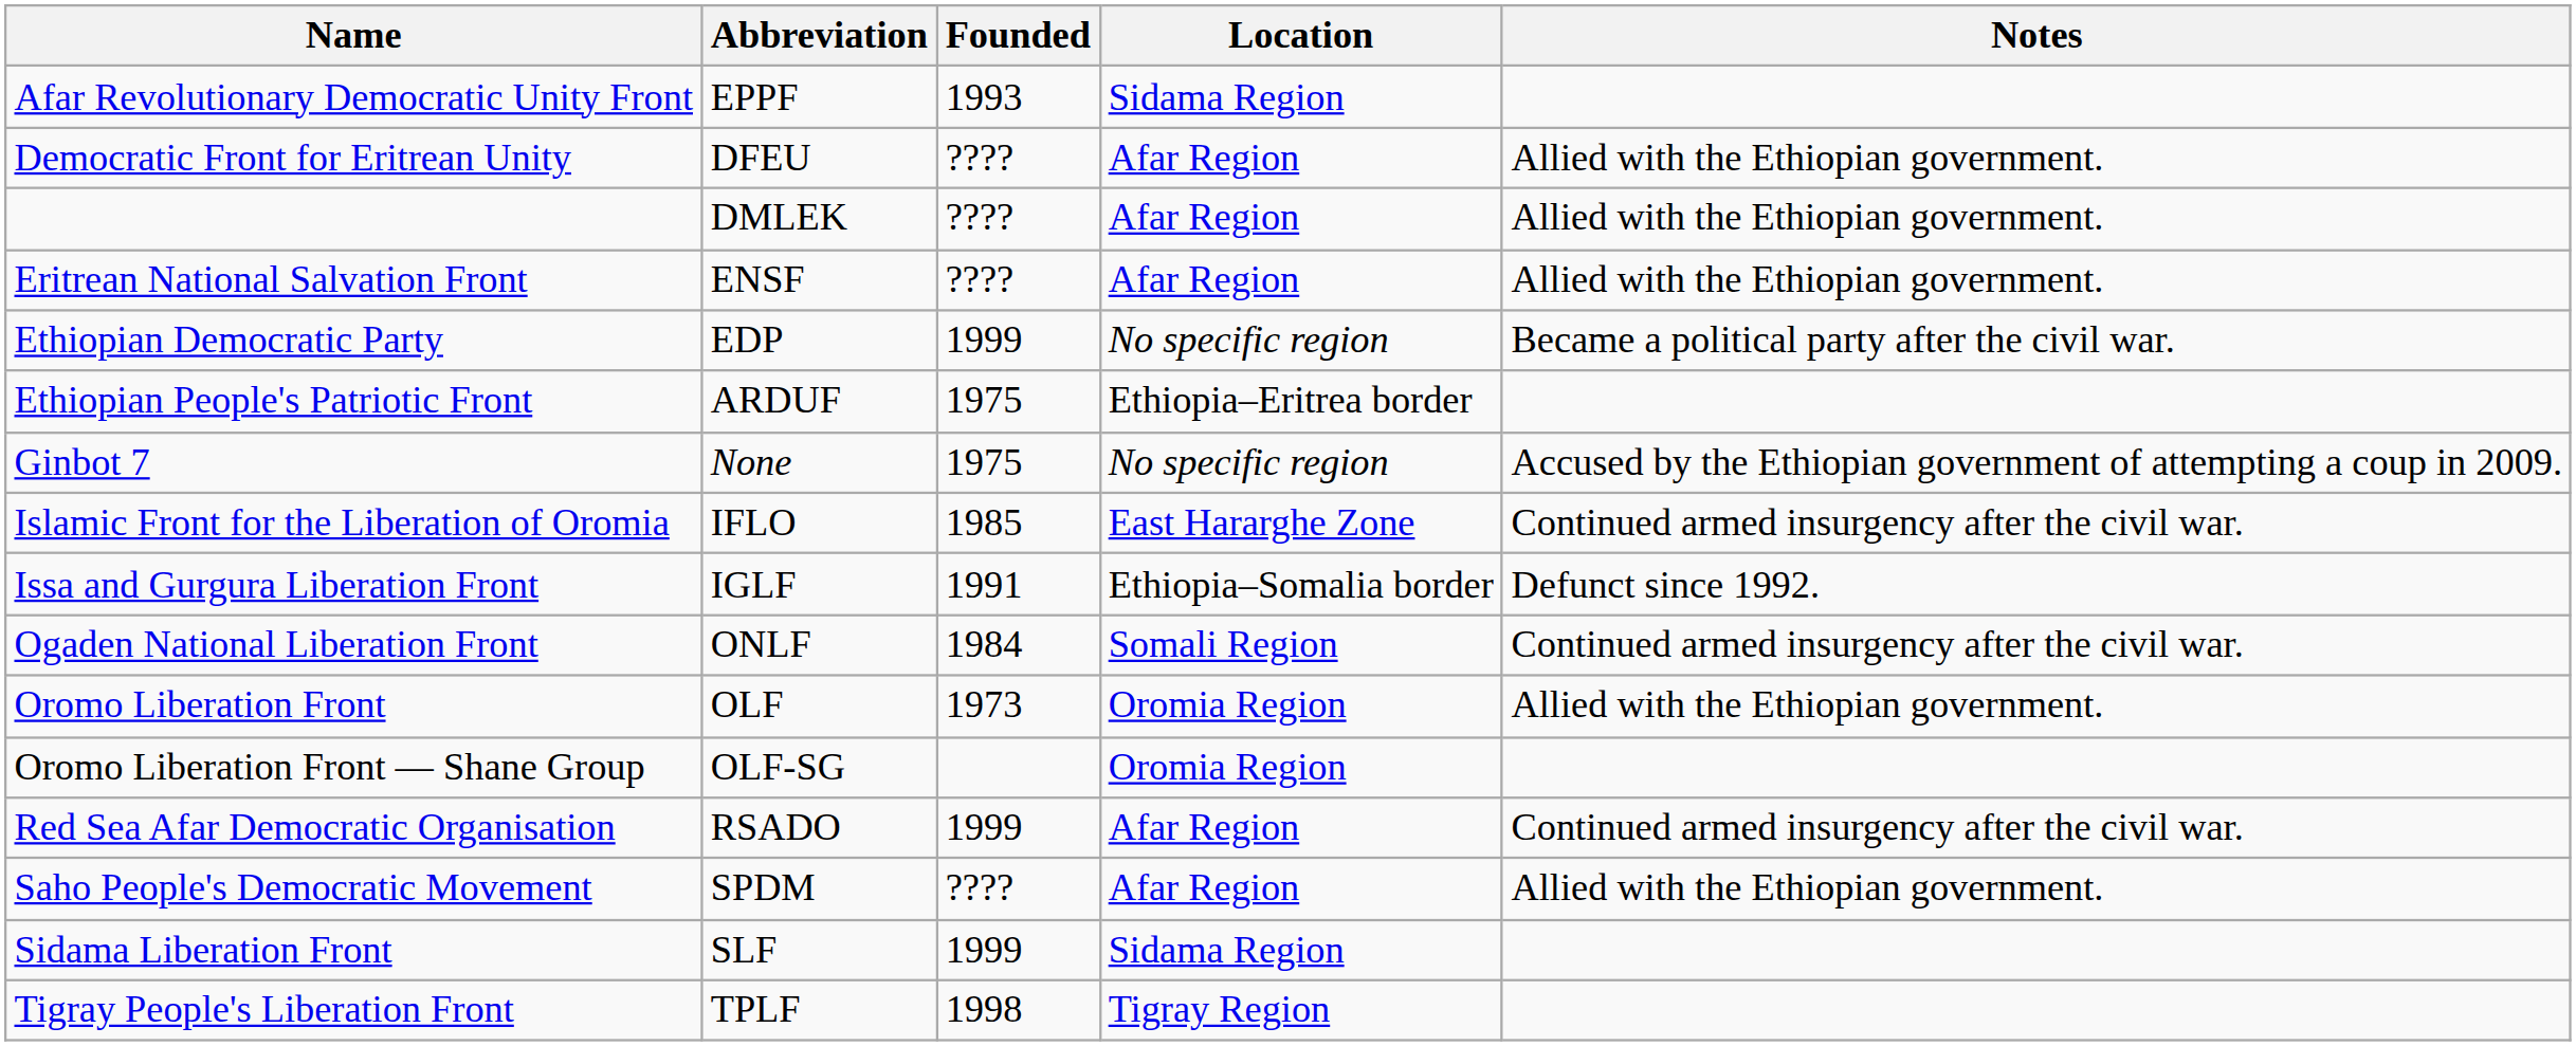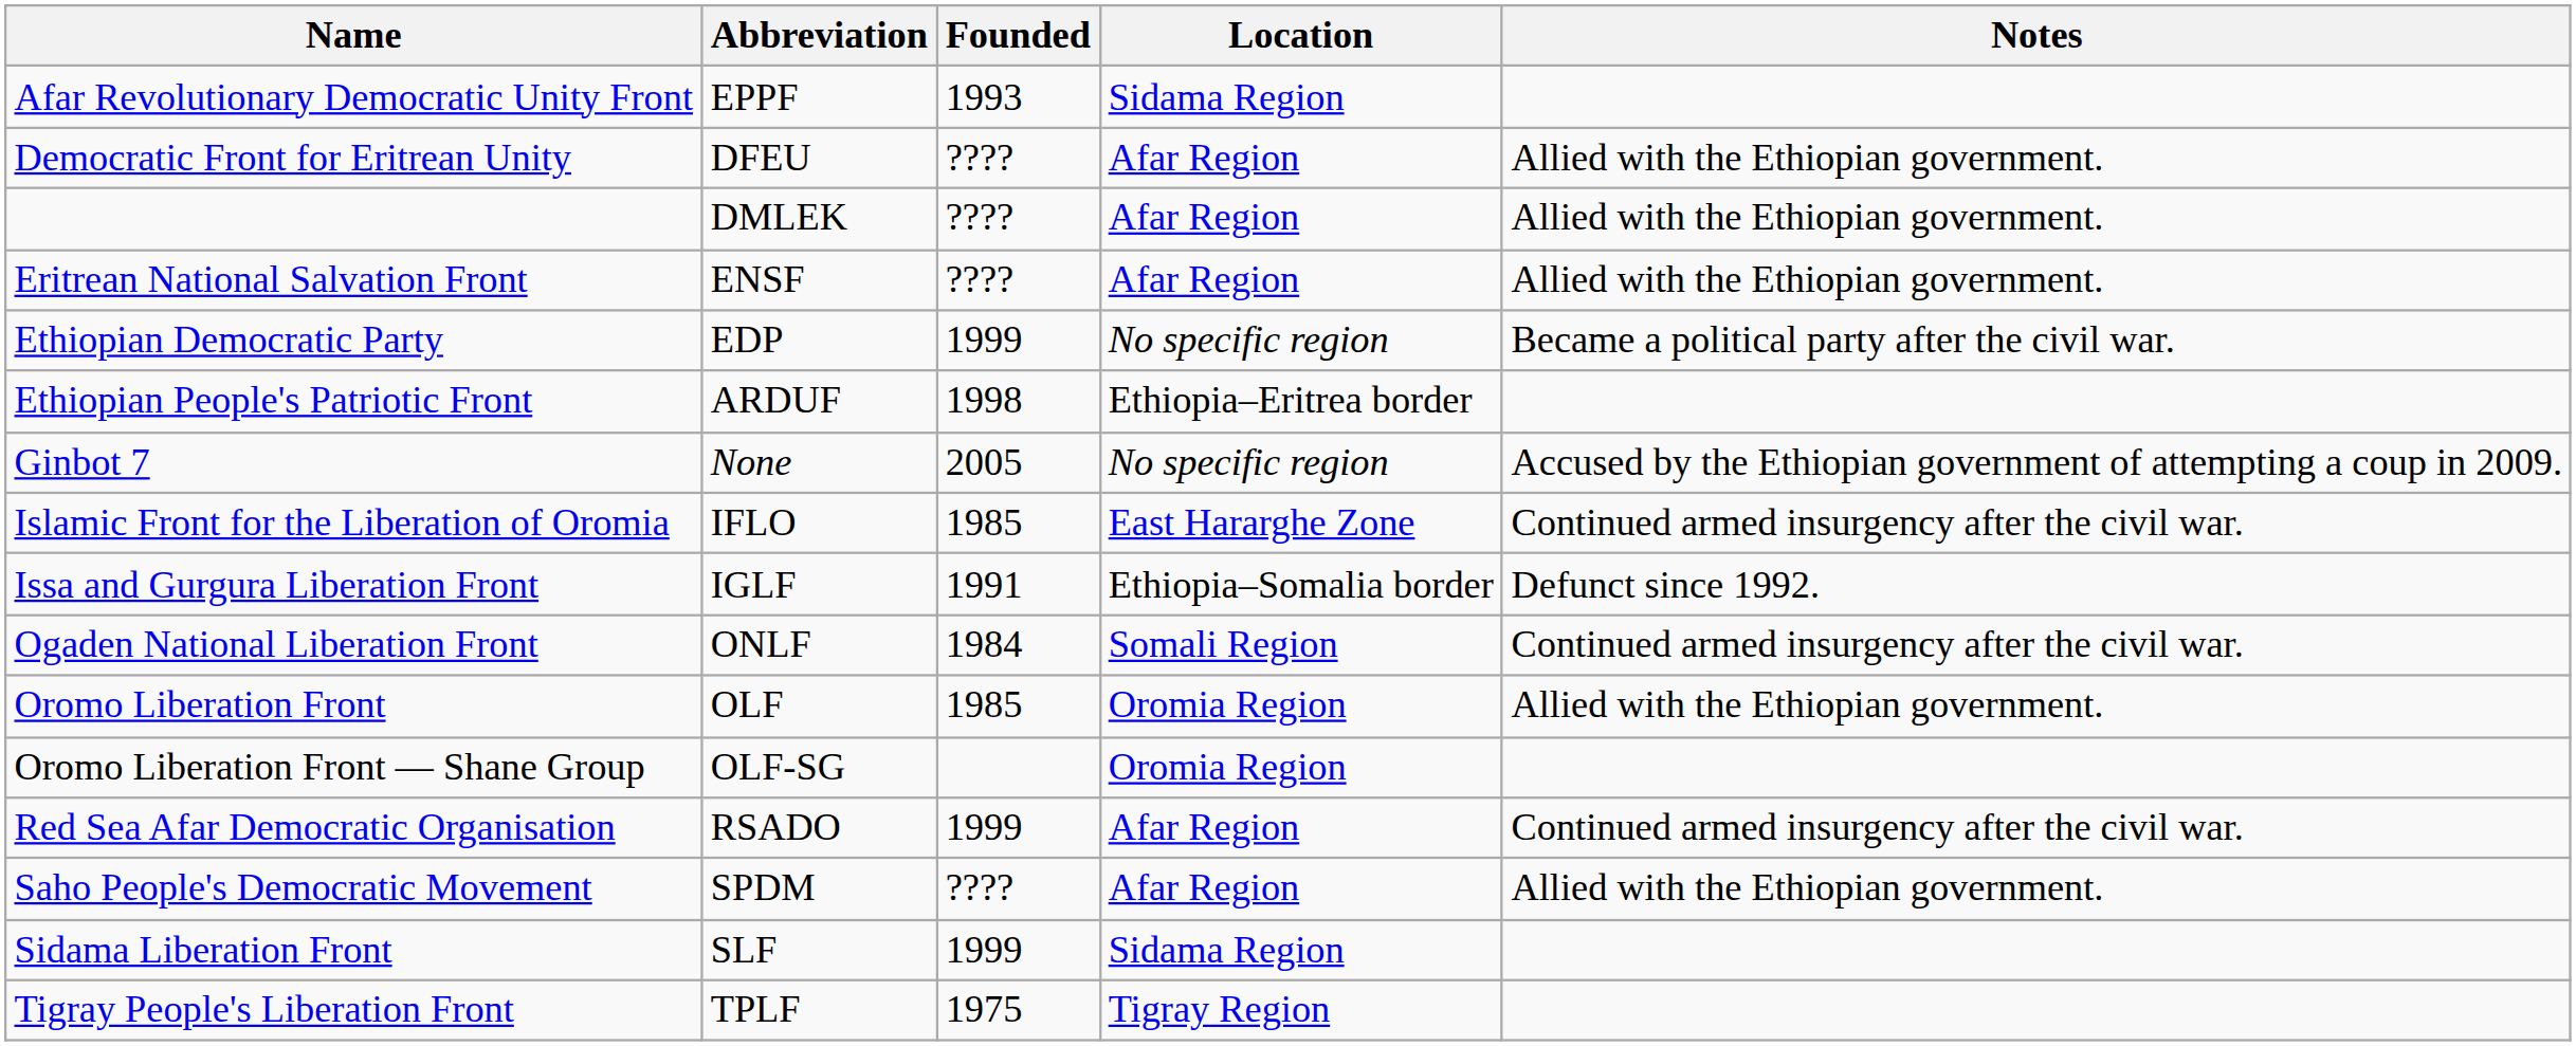Ethiopian People's Patriotic Front | Founded: 1975 -> 1998
Ginbot 7 | Founded: 1975 -> 2005
Oromo Liberation Front | Founded: 1973 -> 1985
Tigray People's Liberation Front | Founded: 1998 -> 1975
